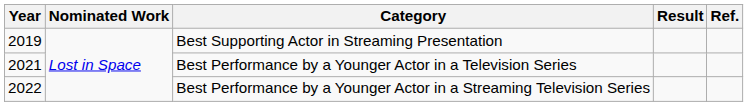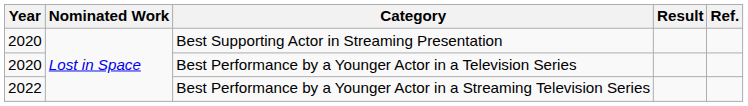Best Supporting Actor in Streaming Presentation | Year: 2019 -> 2020
Best Performance by a Younger Actor in a Television Series | Year: 2021 -> 2020
